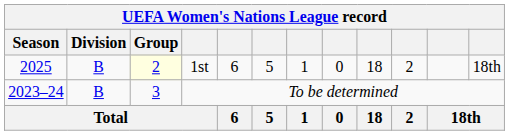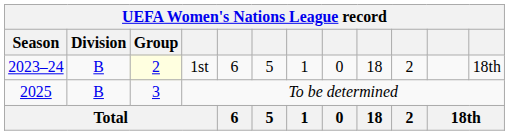1st | Season: 2025 -> 2023–24
To be determined | Season: 2023–24 -> 2025
